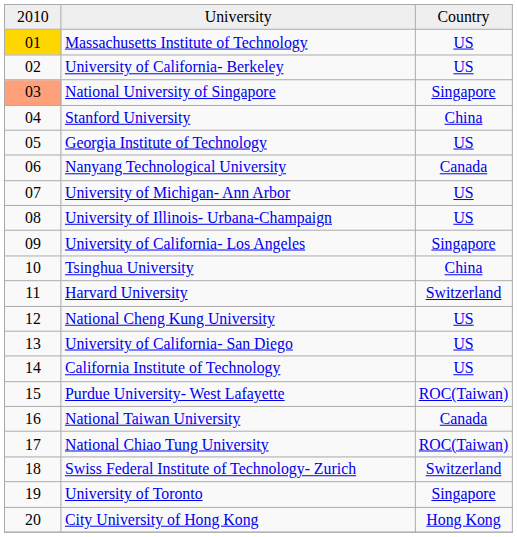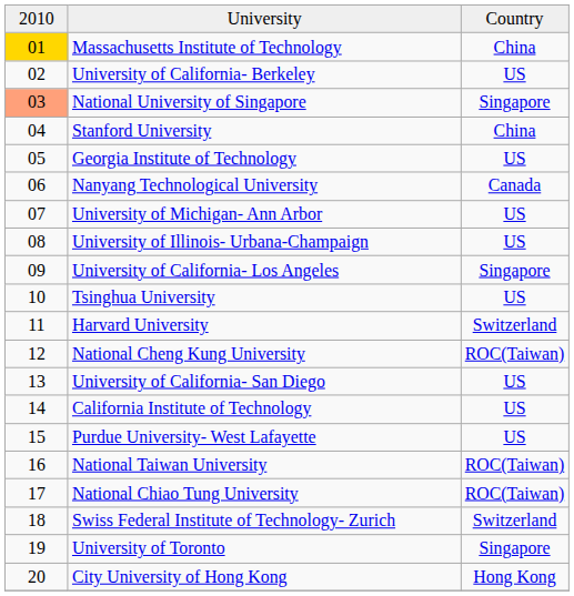Massachusetts Institute of Technology | column 3: US -> China
Tsinghua University | column 3: China -> US
National Cheng Kung University | column 3: US -> ROC(Taiwan)
Purdue University- West Lafayette | column 3: ROC(Taiwan) -> US
National Taiwan University | column 3: Canada -> ROC(Taiwan)
